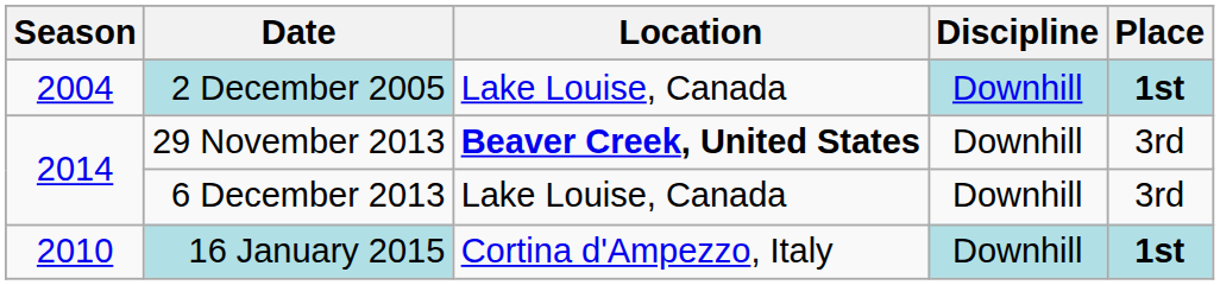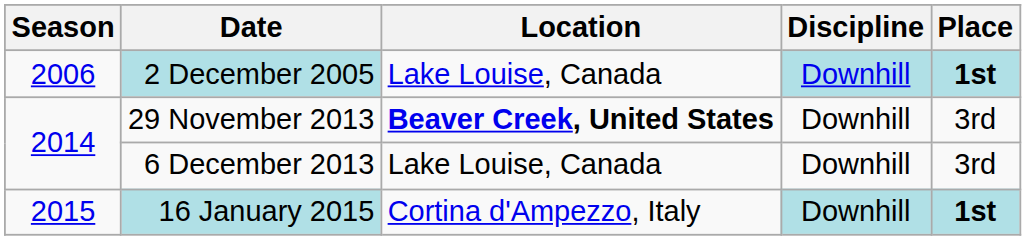2 December 2005 | Season: 2004 -> 2006
16 January 2015 | Season: 2010 -> 2015
